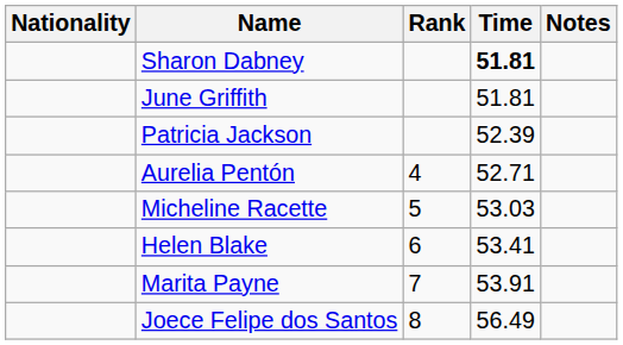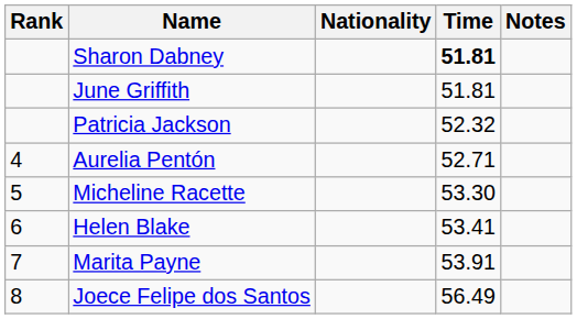columns swapped: Rank <-> Nationality
Patricia Jackson | Time: 52.39 -> 52.32
Micheline Racette | Time: 53.03 -> 53.30
